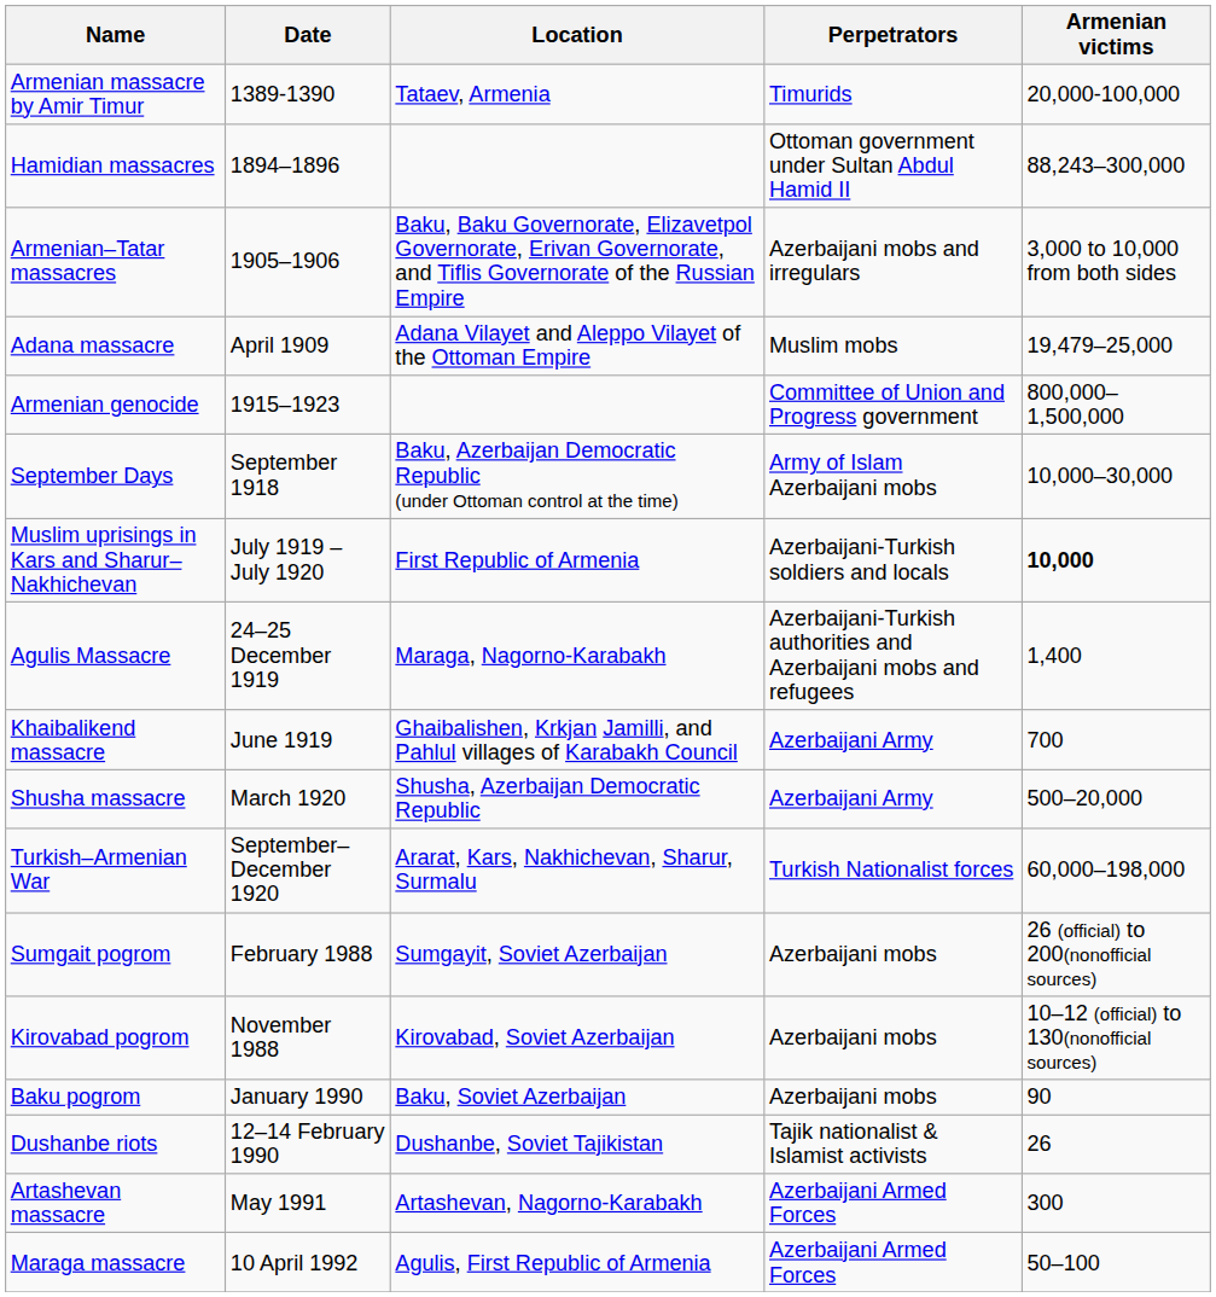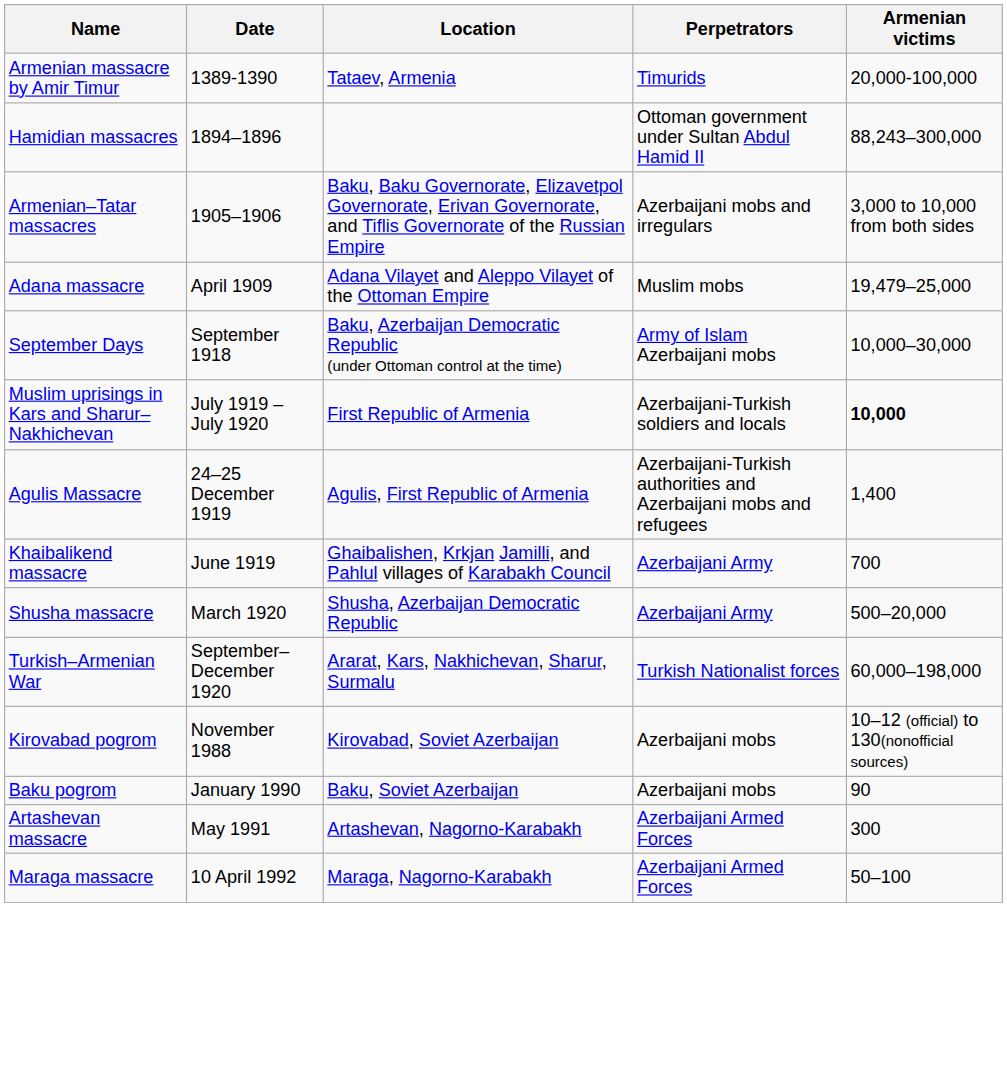- row: Armenian genocide | 1915–1923 | Committee of Union and Progress government | 800,000–1,500,000
Agulis Massacre | Location: Maraga, Nagorno-Karabakh -> Agulis, First Republic of Armenia
- row: Sumgait pogrom | February 1988 | Sumgayit, Soviet Azerbaijan | Azerbaijani mobs | 26 (official) to 200(nonofficial sources)
- row: Dushanbe riots | 12–14 February 1990 | Dushanbe, Soviet Tajikistan | Tajik nationalist & Islamist activists | 26
Maraga massacre | Location: Agulis, First Republic of Armenia -> Maraga, Nagorno-Karabakh
